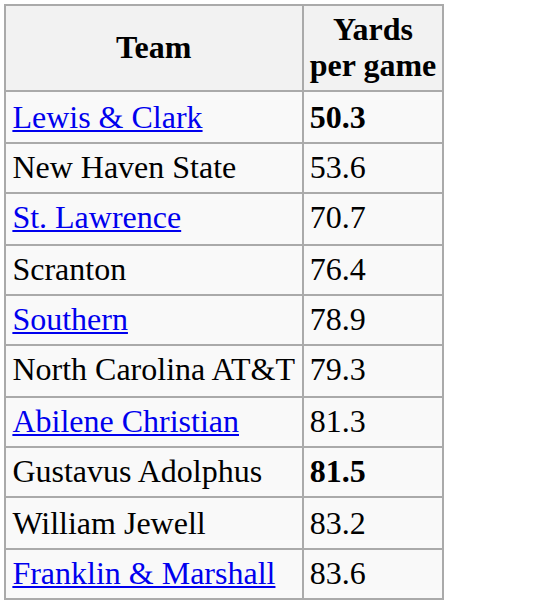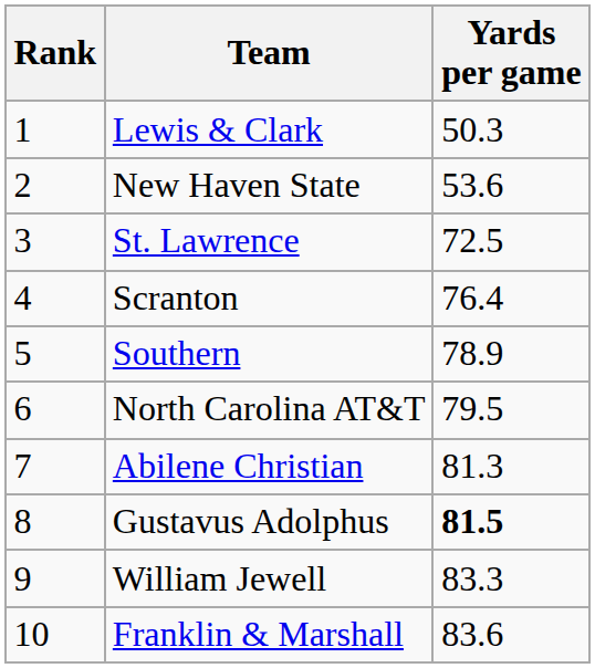+ column: Rank | 1 | 2 | 3 | 4 | 5 | 6 | 7 | 8 | 9 | 10
Lewis & Clark | Yards per game: bold -> normal
St. Lawrence | Yards per game: 70.7 -> 72.5
North Carolina AT&T | Yards per game: 79.3 -> 79.5
William Jewell | Yards per game: 83.2 -> 83.3
